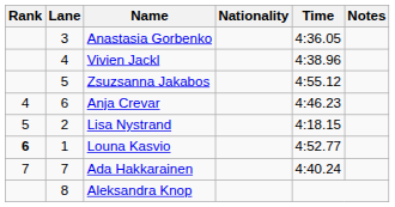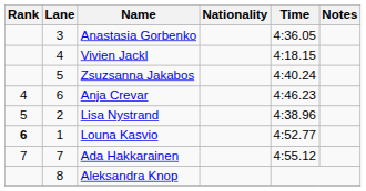Vivien Jackl | Time: 4:38.96 -> 4:18.15
Zsuzsanna Jakabos | Time: 4:55.12 -> 4:40.24
Lisa Nystrand | Time: 4:18.15 -> 4:38.96
Ada Hakkarainen | Time: 4:40.24 -> 4:55.12
